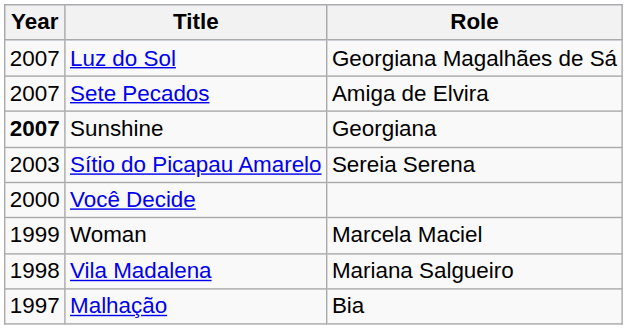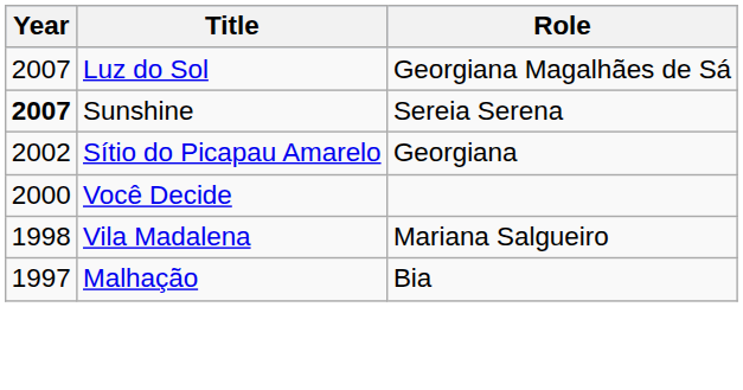- row: 2007 | Sete Pecados | Amiga de Elvira
Sunshine | Role: Georgiana -> Sereia Serena
Sítio do Picapau Amarelo | Year: 2003 -> 2002
Sítio do Picapau Amarelo | Role: Sereia Serena -> Georgiana
- row: 1999 | Woman | Marcela Maciel
